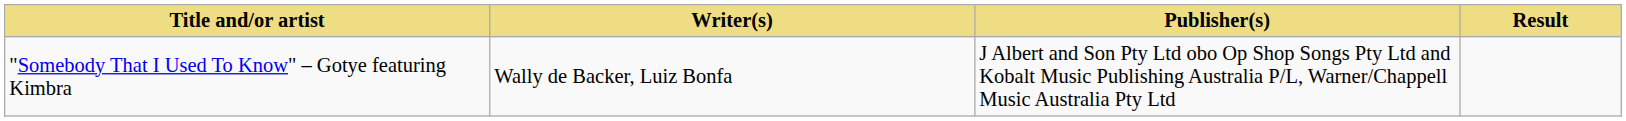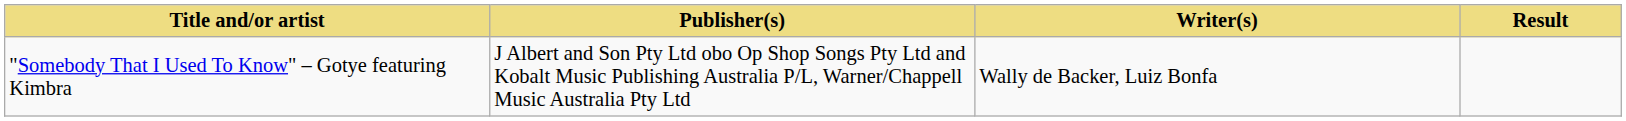columns swapped: Writer(s) <-> Publisher(s)
